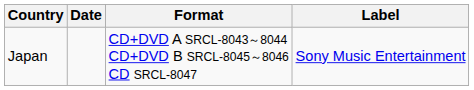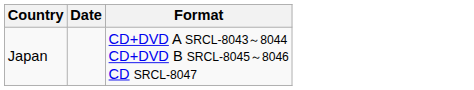- column: Label | Sony Music Entertainment
